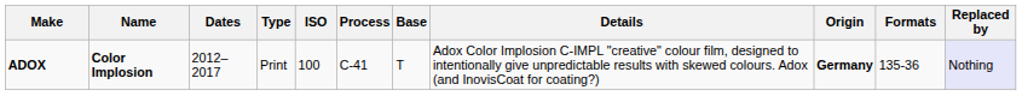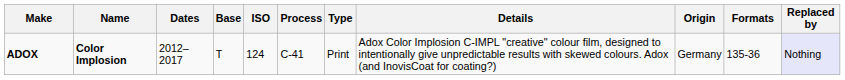columns swapped: Base <-> Type
ADOX | ISO: 100 -> 124
ADOX | Origin: bold -> normal
